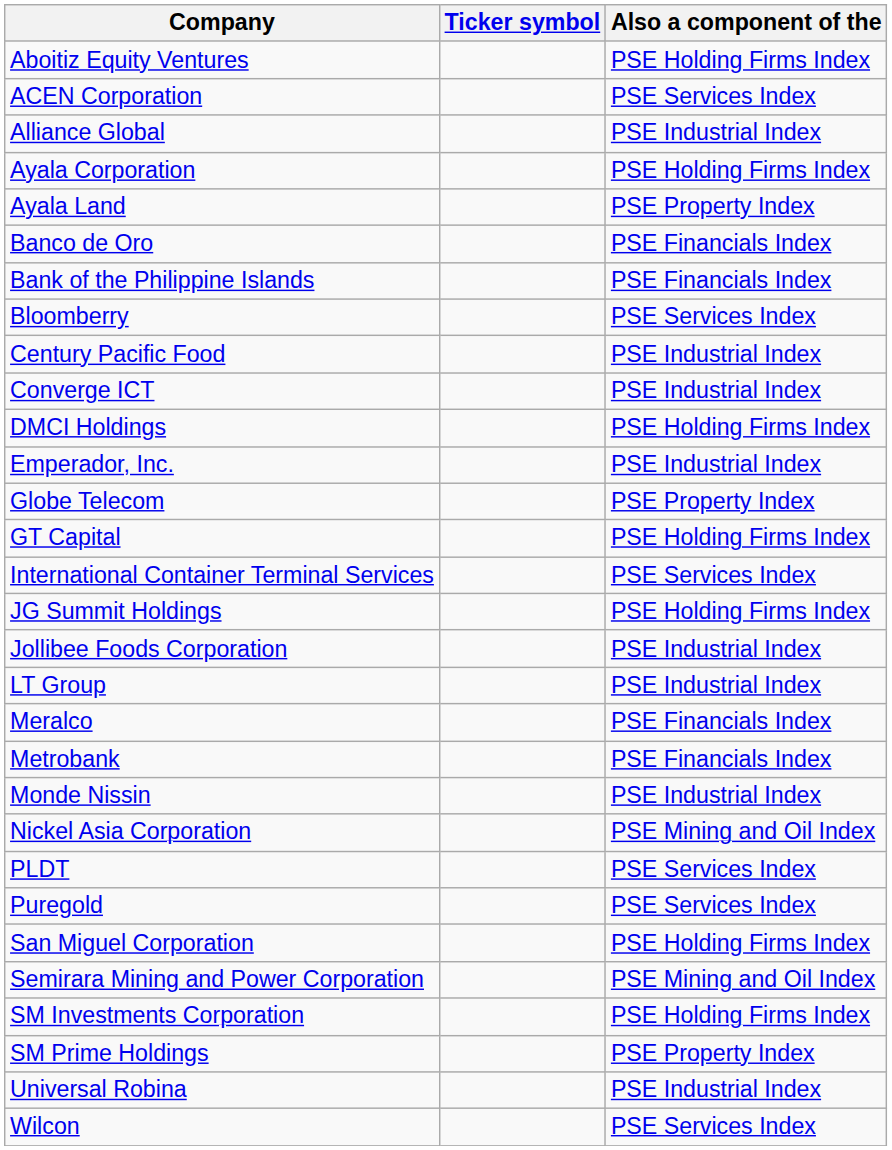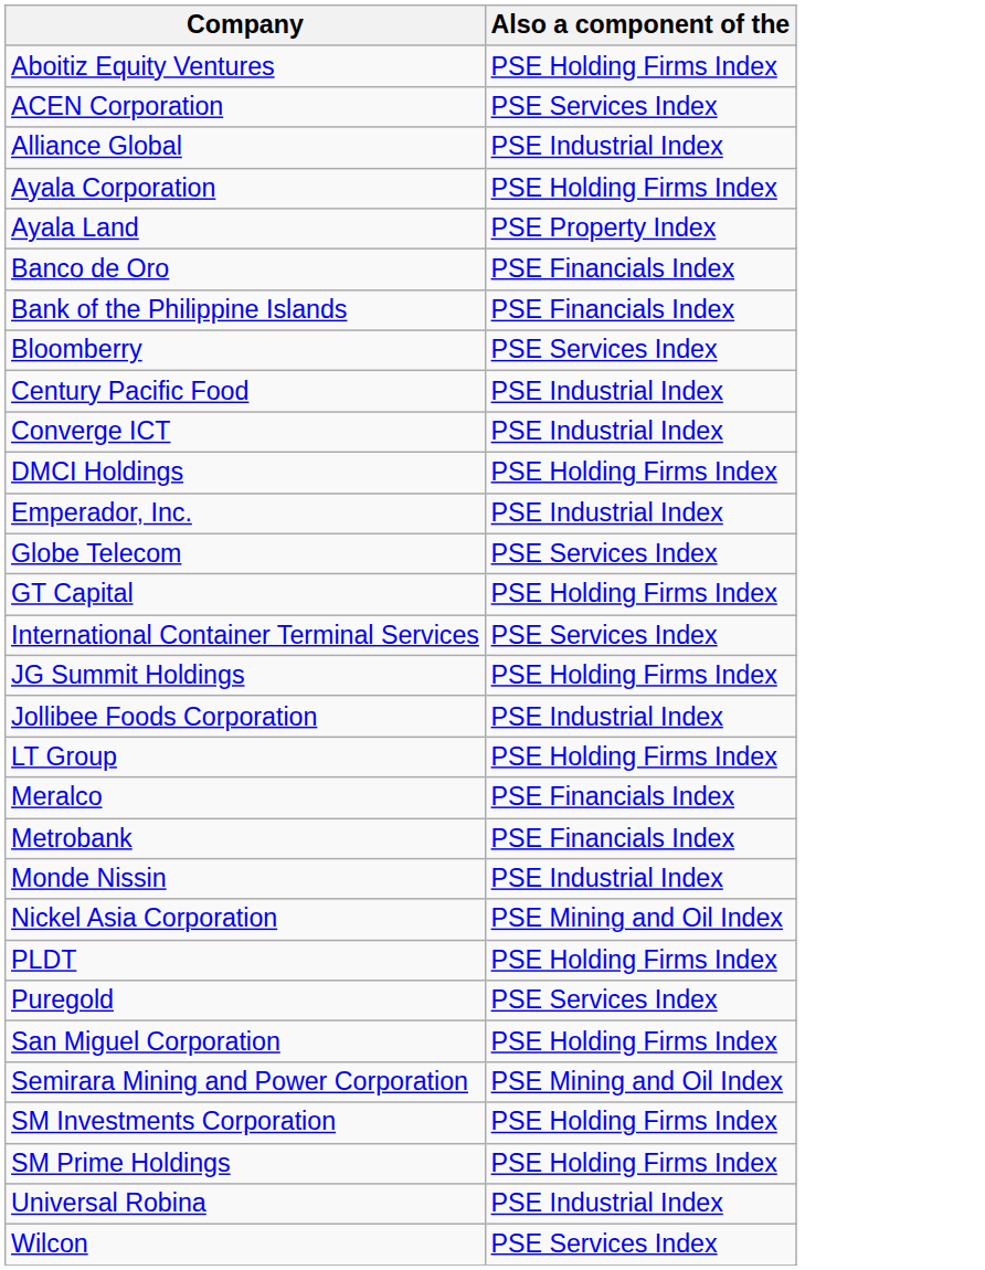- column: Ticker symbol
Globe Telecom | Also a component of the: PSE Property Index -> PSE Services Index
LT Group | Also a component of the: PSE Industrial Index -> PSE Holding Firms Index
PLDT | Also a component of the: PSE Services Index -> PSE Holding Firms Index
SM Prime Holdings | Also a component of the: PSE Property Index -> PSE Holding Firms Index
